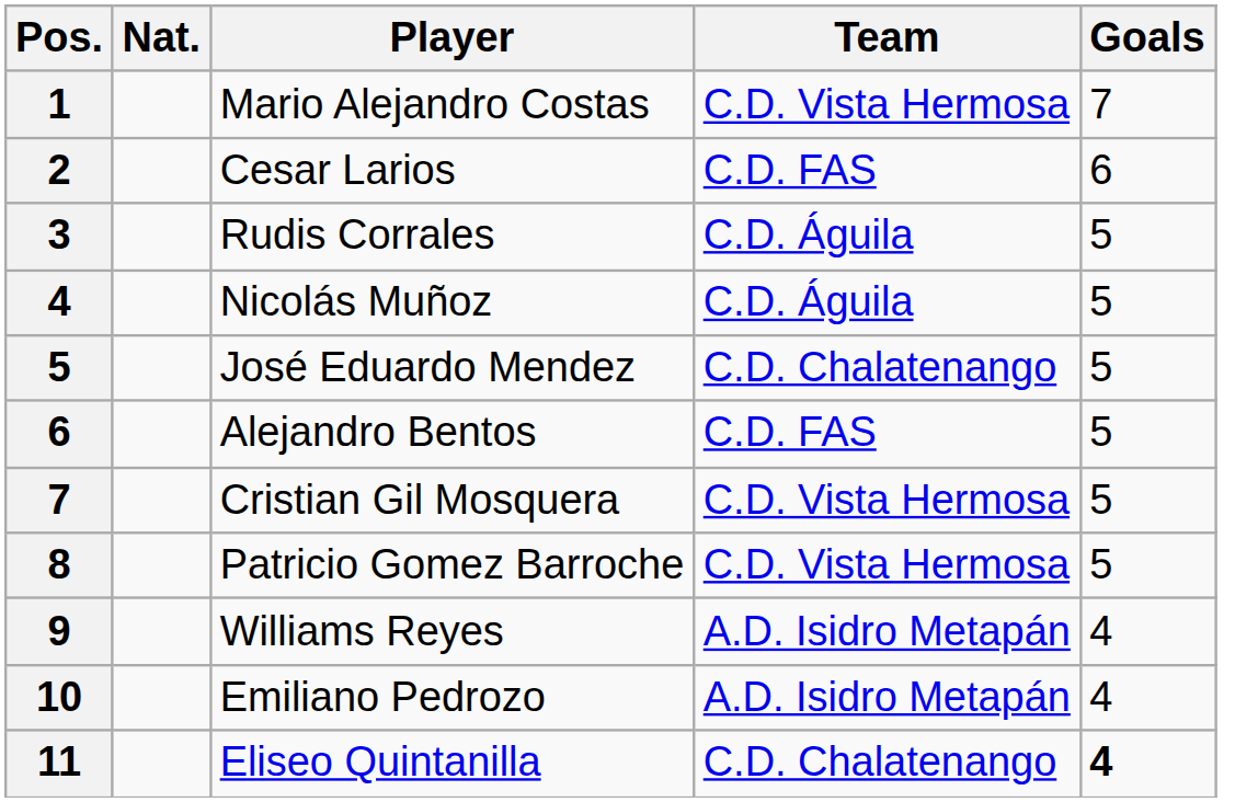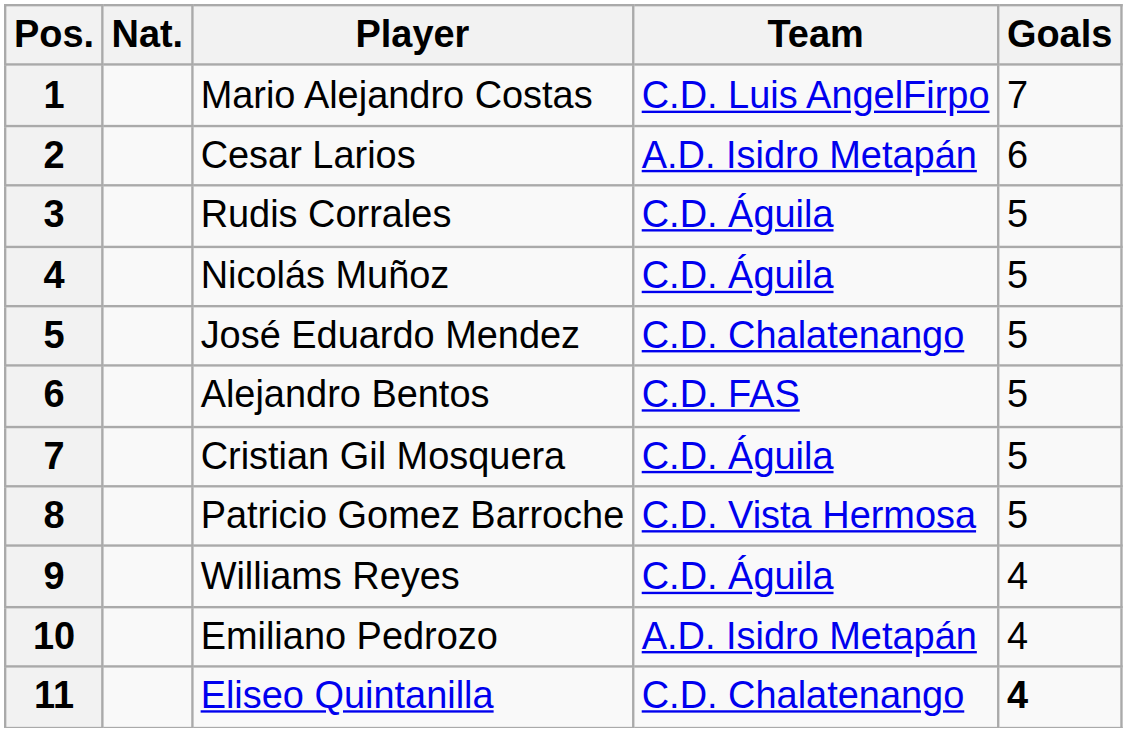Mario Alejandro Costas | Team: C.D. Vista Hermosa -> C.D. Luis AngelFirpo
Cesar Larios | Team: C.D. FAS -> A.D. Isidro Metapán
Cristian Gil Mosquera | Team: C.D. Vista Hermosa -> C.D. Águila
Williams Reyes | Team: A.D. Isidro Metapán -> C.D. Águila
